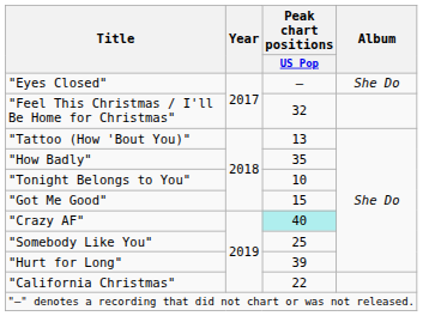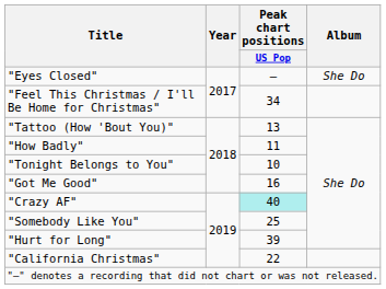"Feel This Christmas / I'll Be Home for Christmas" | Peak chart positions / US Pop: 32 -> 34
"How Badly" | Peak chart positions / US Pop: 35 -> 11
"Got Me Good" | Peak chart positions / US Pop: 15 -> 16
